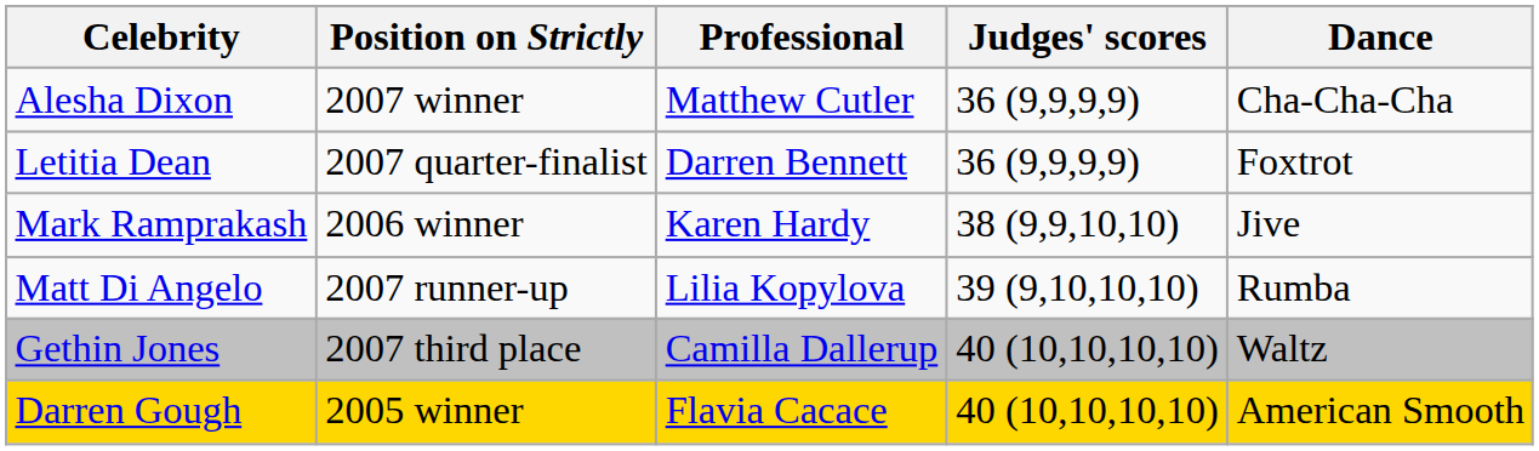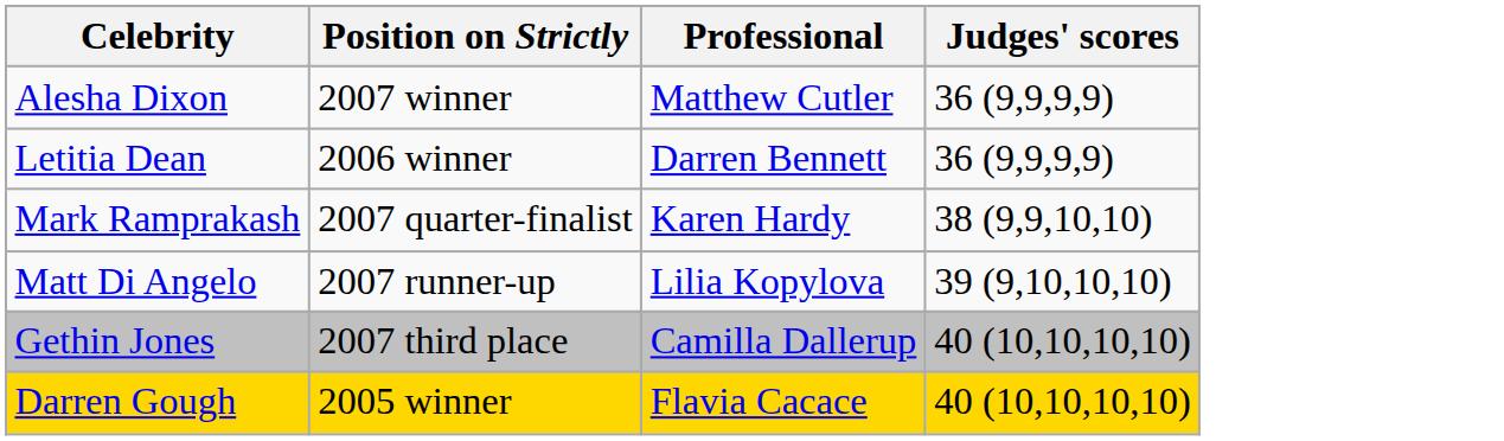- column: Dance | Cha-Cha-Cha | Foxtrot | Jive | Rumba | Waltz | American Smooth
Letitia Dean | Position on Strictly: 2007 quarter-finalist -> 2006 winner
Mark Ramprakash | Position on Strictly: 2006 winner -> 2007 quarter-finalist
